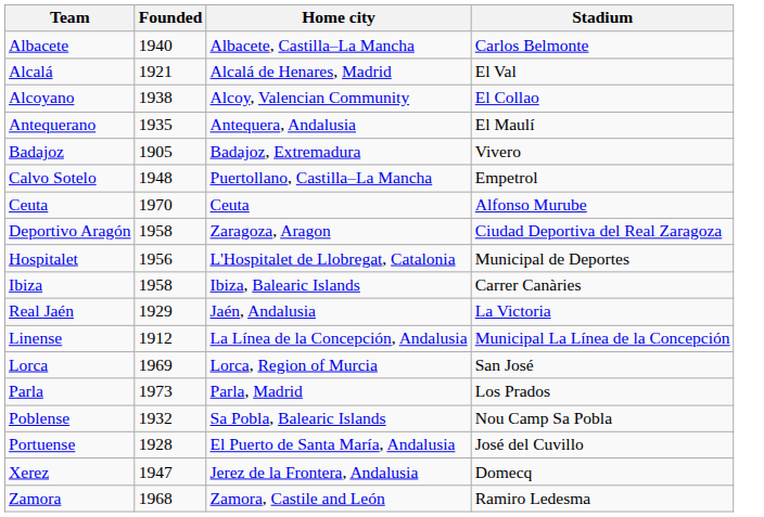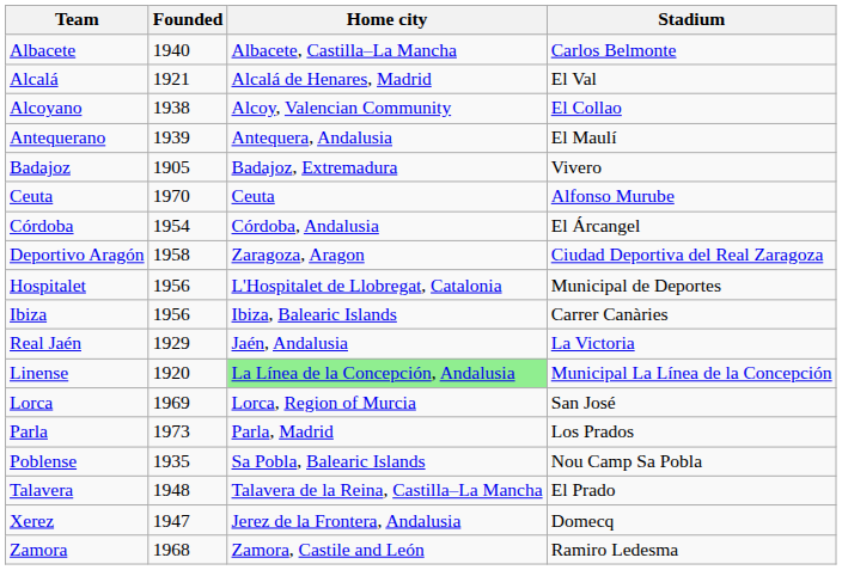Antequerano | Founded: 1935 -> 1939
- row: Calvo Sotelo | 1948 | Puertollano, Castilla–La Mancha | Empetrol
+ row: Córdoba | 1954 | Córdoba, Andalusia | El Árcangel
Ibiza | Founded: 1958 -> 1956
Linense | Founded: 1912 -> 1920
Linense | Home city: no background -> lightgreen background
Poblense | Founded: 1932 -> 1935
- row: Portuense | 1928 | El Puerto de Santa María, Andalusia | José del Cuvillo
+ row: Talavera | 1948 | Talavera de la Reina, Castilla–La Mancha | El Prado
